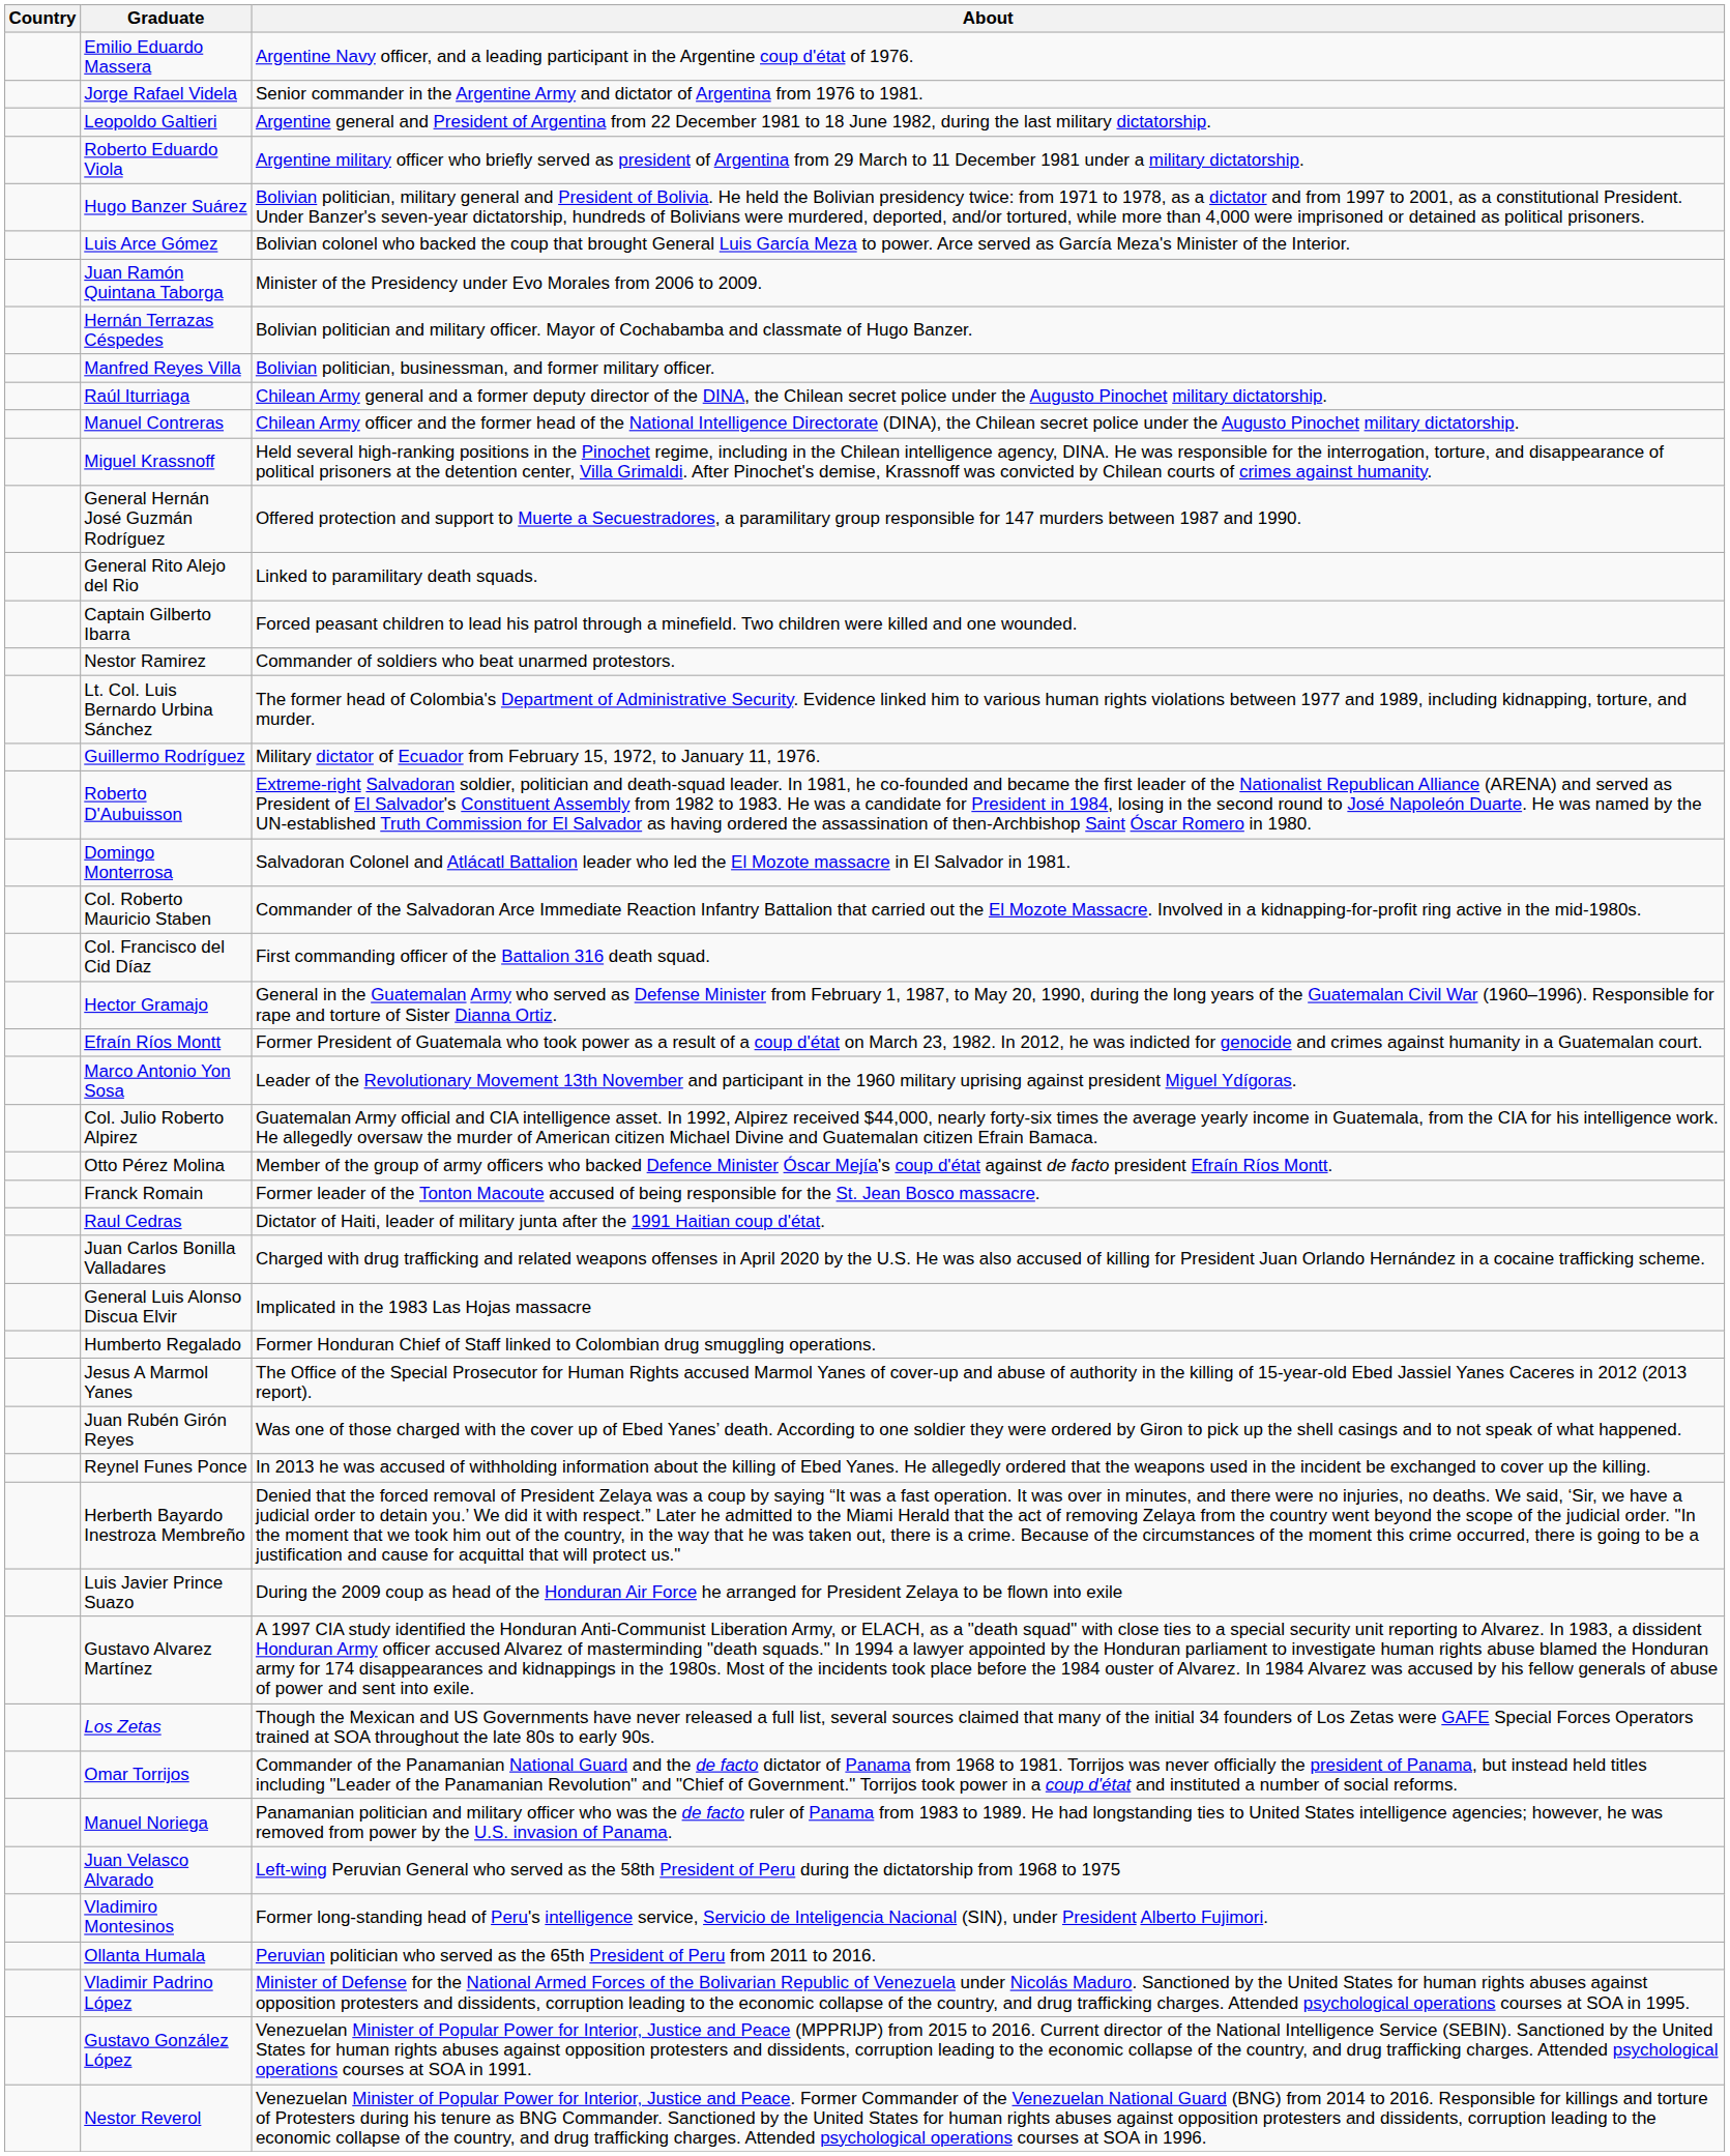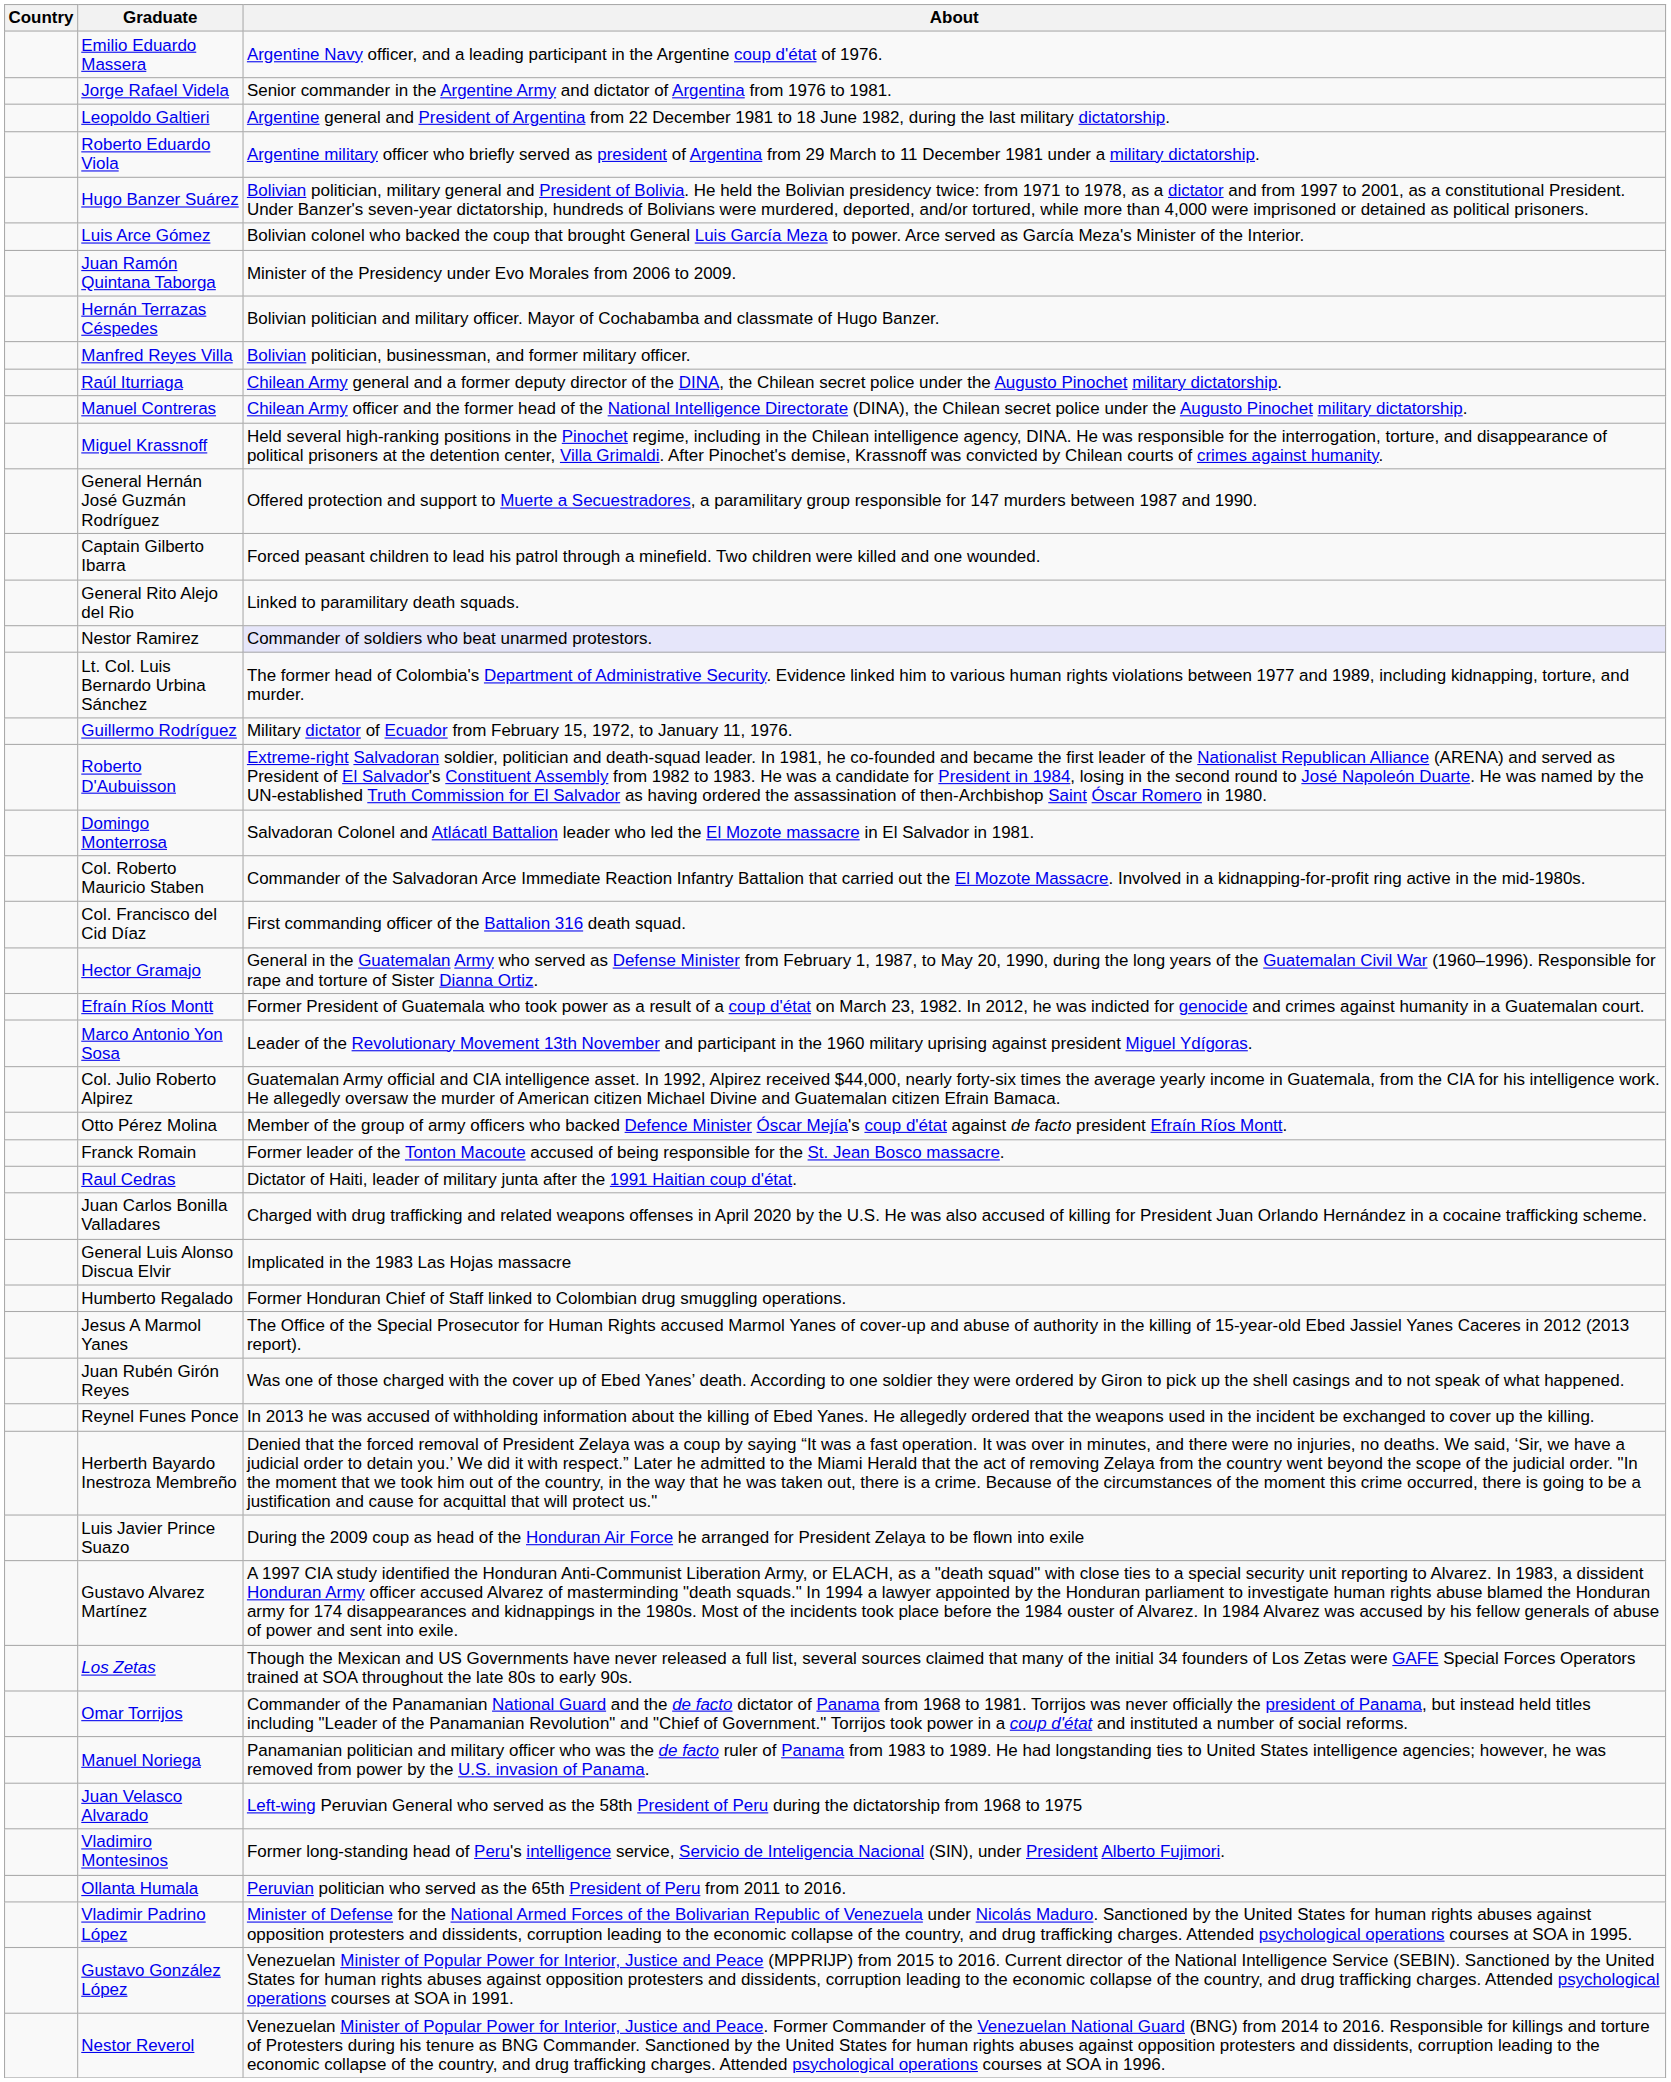rows swapped: Captain Gilberto Ibarra <-> General Rito Alejo del Rio
Nestor Ramirez | About: no background -> lavender background
